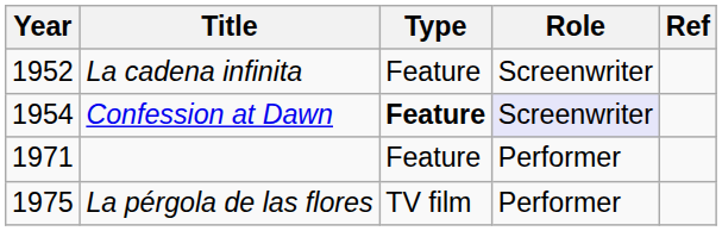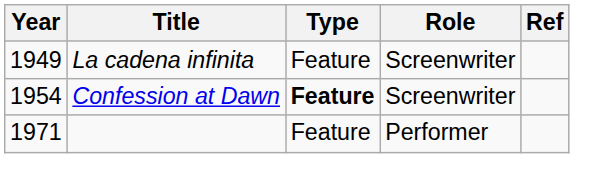La cadena infinita | Year: 1952 -> 1949
Confession at Dawn | Role: lavender background -> no background
- row: 1975 | La pérgola de las flores | TV film | Performer
